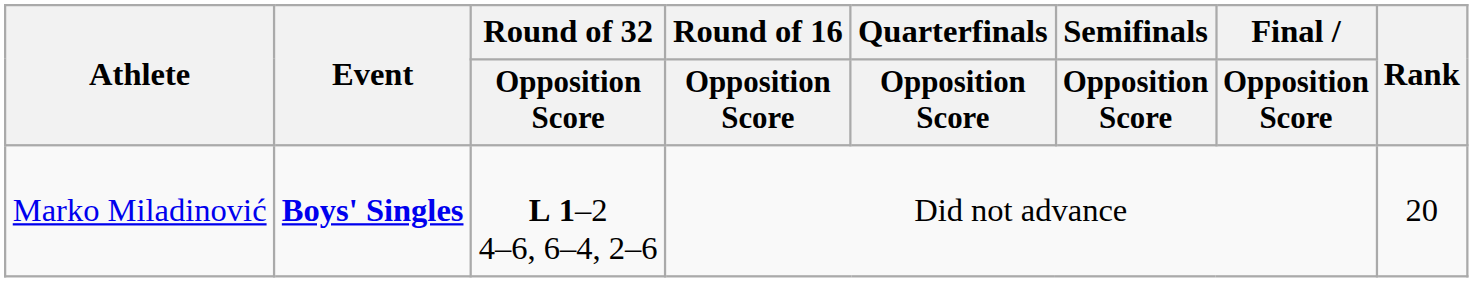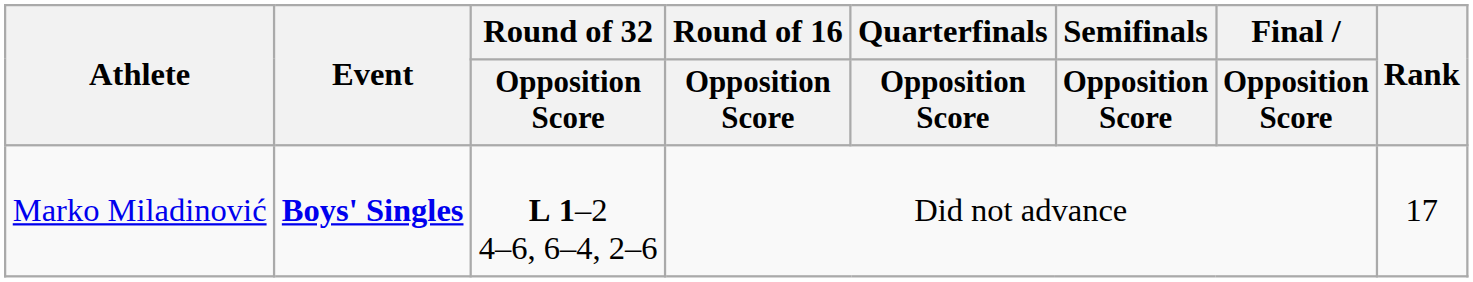Marko Miladinović | Rank: 20 -> 17
